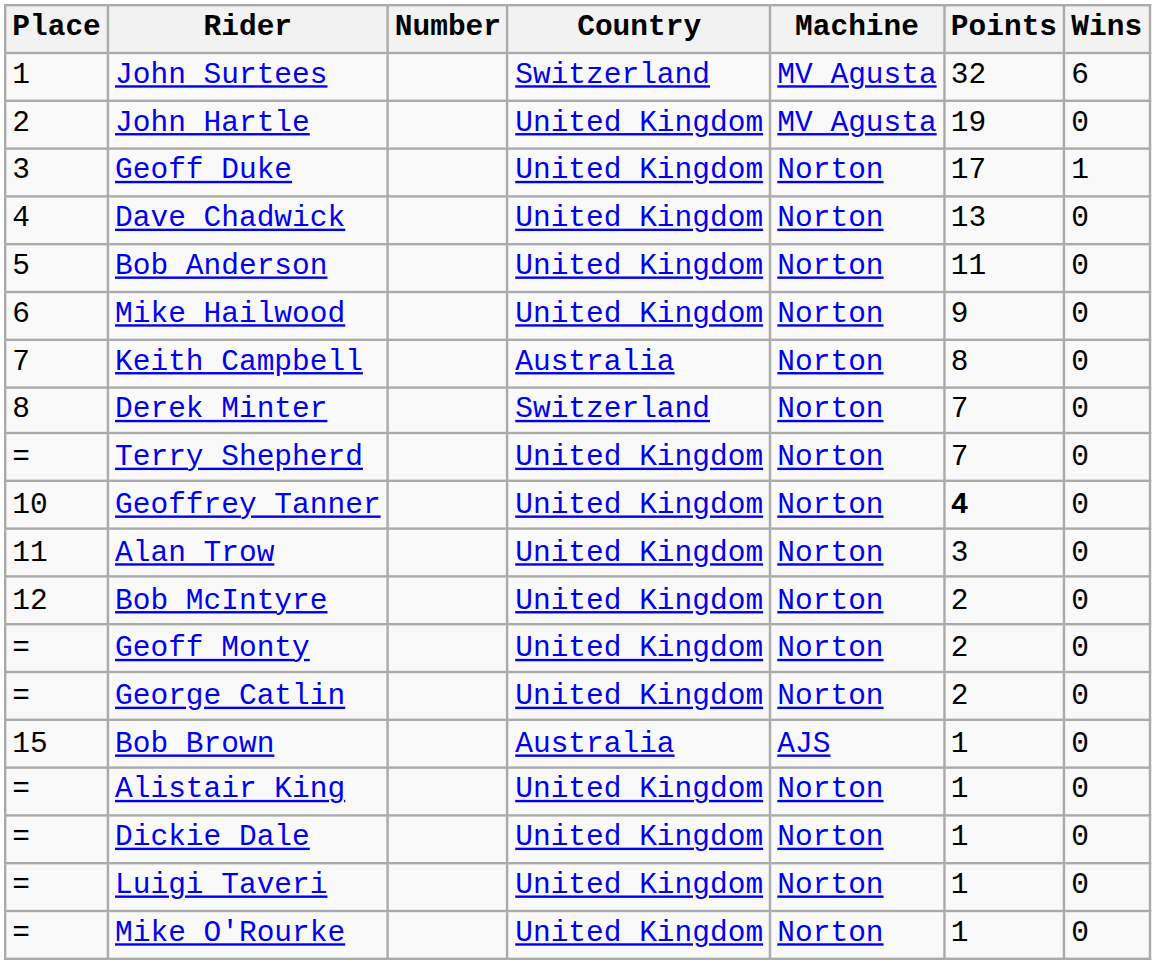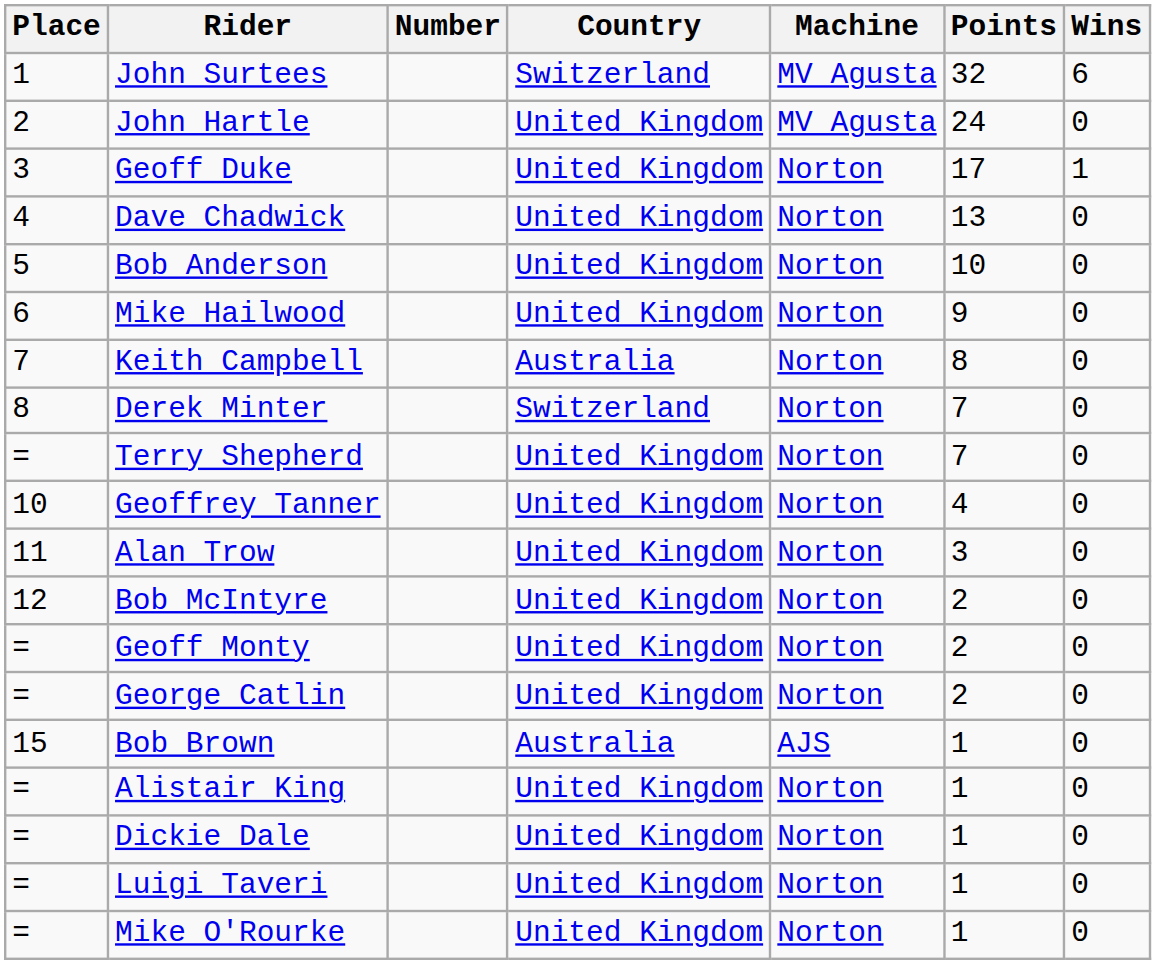John Hartle | Points: 19 -> 24
Bob Anderson | Points: 11 -> 10
Geoffrey Tanner | Points: bold -> normal
